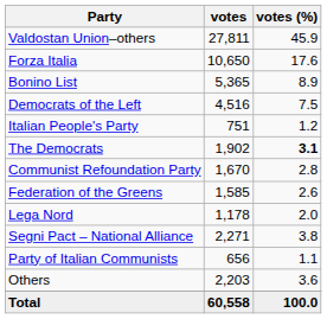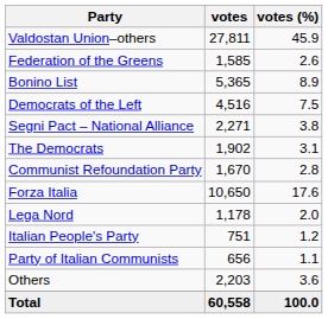rows swapped: Forza Italia <-> Federation of the Greens
rows swapped: Segni Pact – National Alliance <-> Italian People's Party
The Democrats | votes (%): bold -> normal
